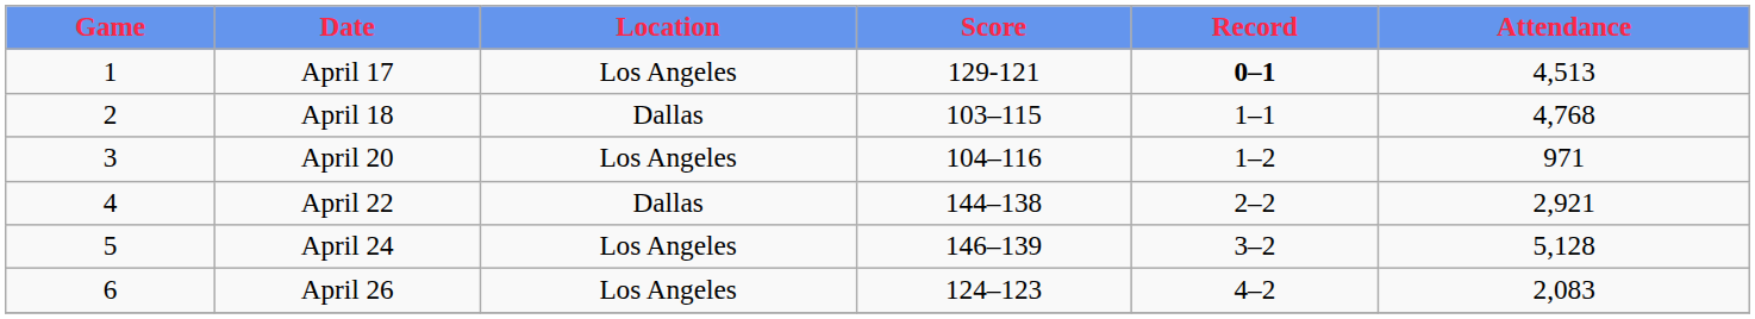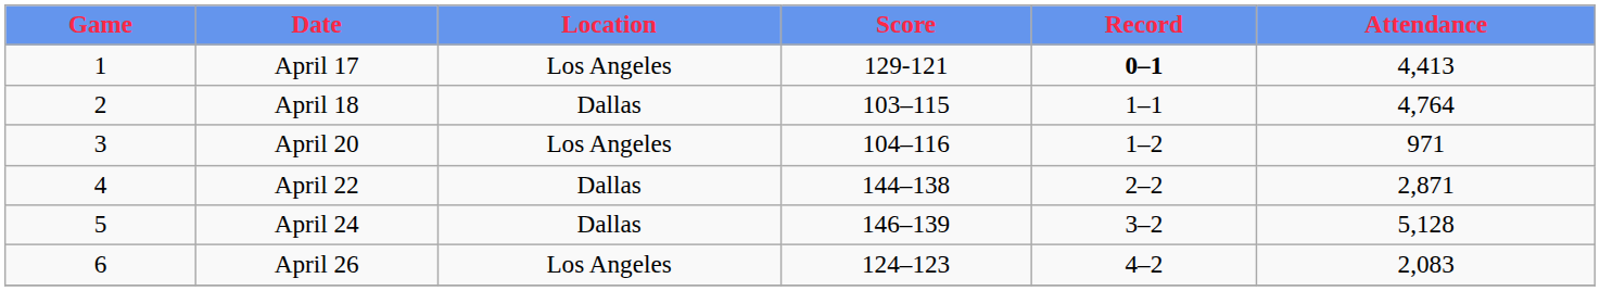April 17 | Attendance: 4,513 -> 4,413
April 18 | Attendance: 4,768 -> 4,764
April 22 | Attendance: 2,921 -> 2,871
April 24 | Location: Los Angeles -> Dallas
